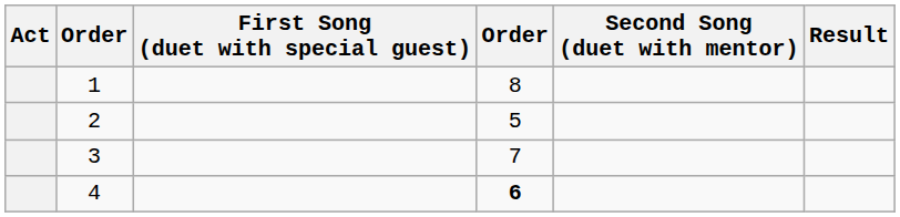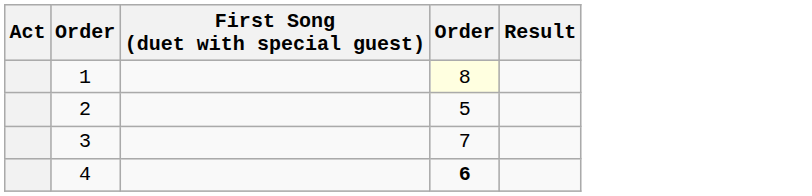- column: Second Song (duet with mentor)
1 | column 4: no background -> lightyellow background
